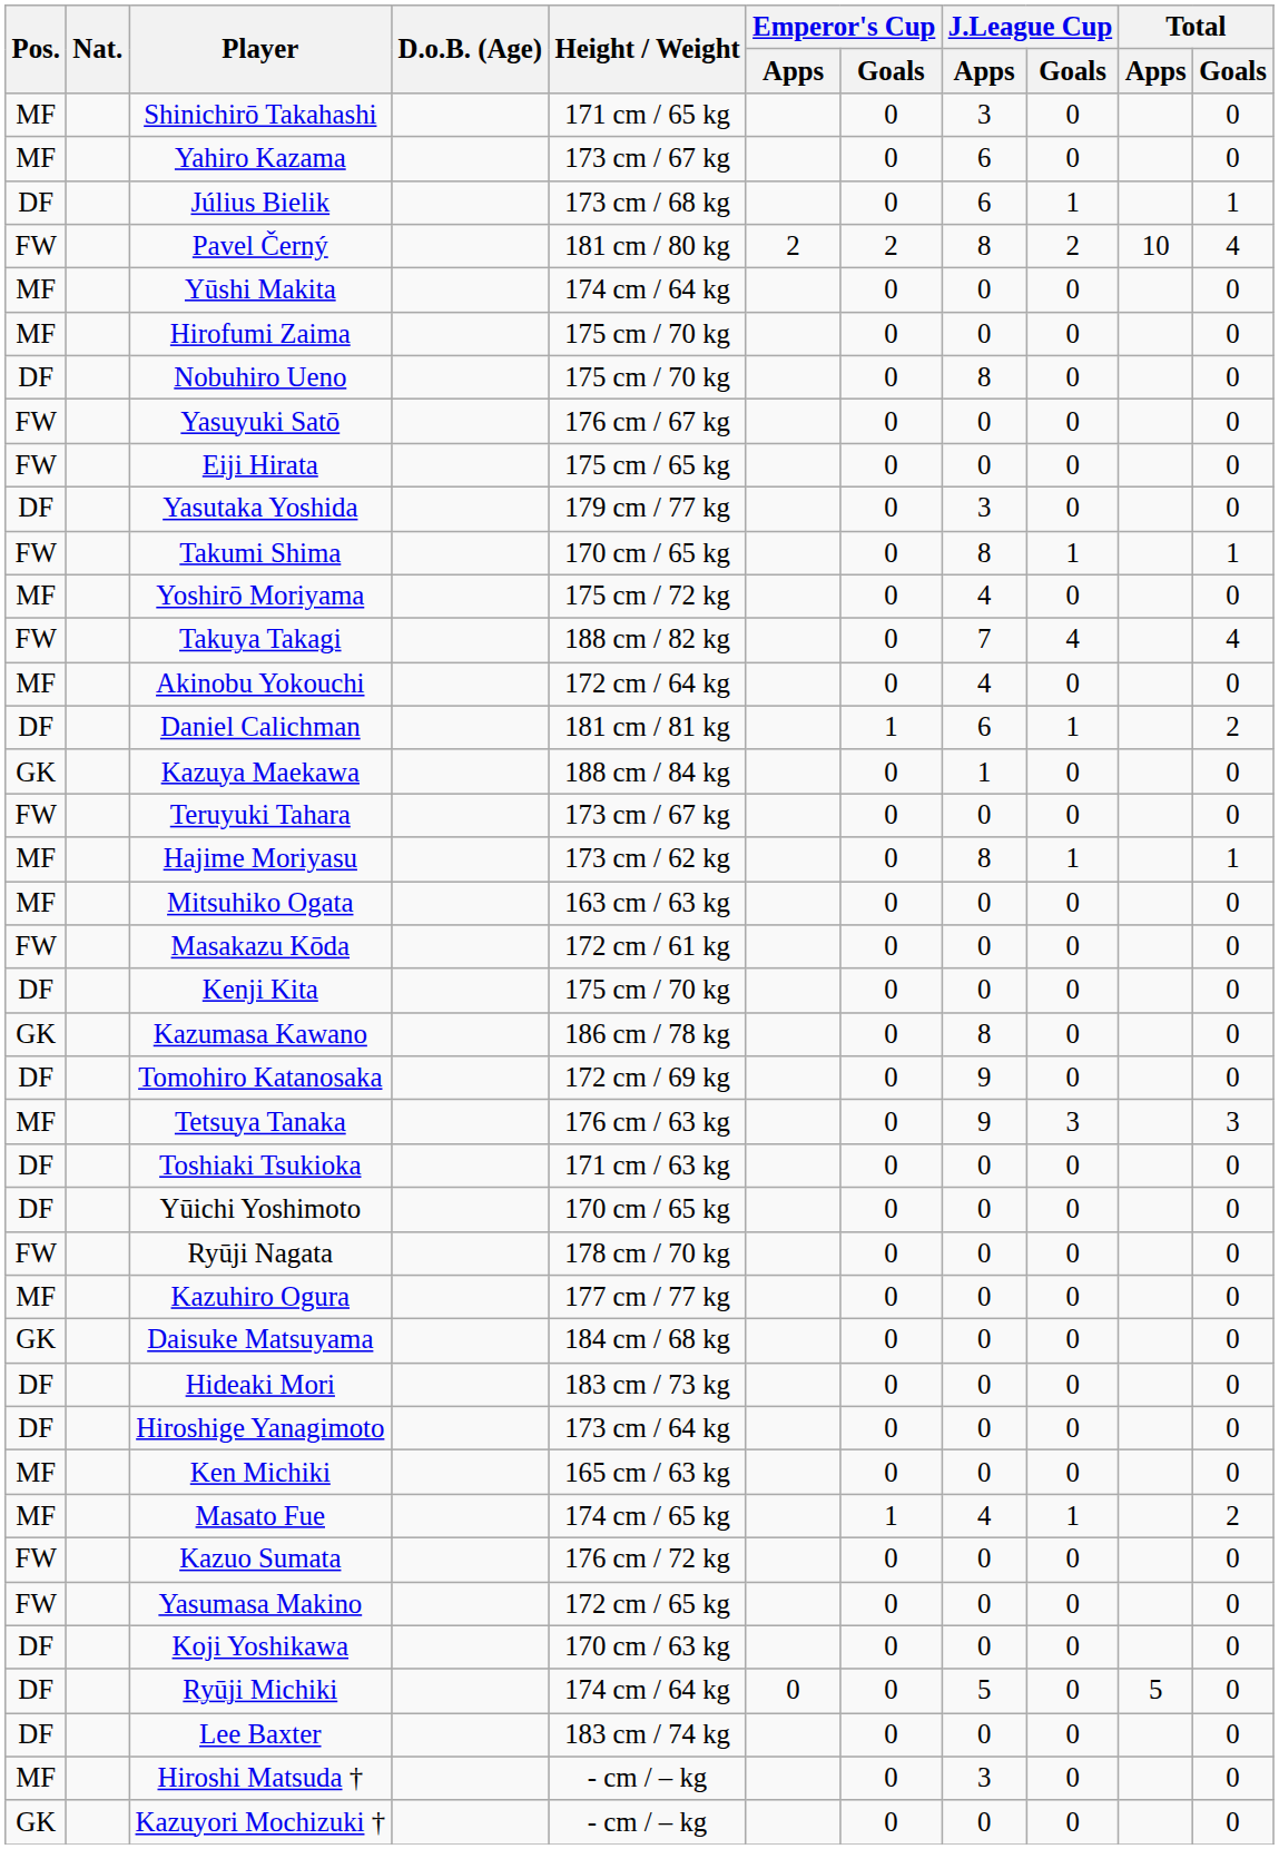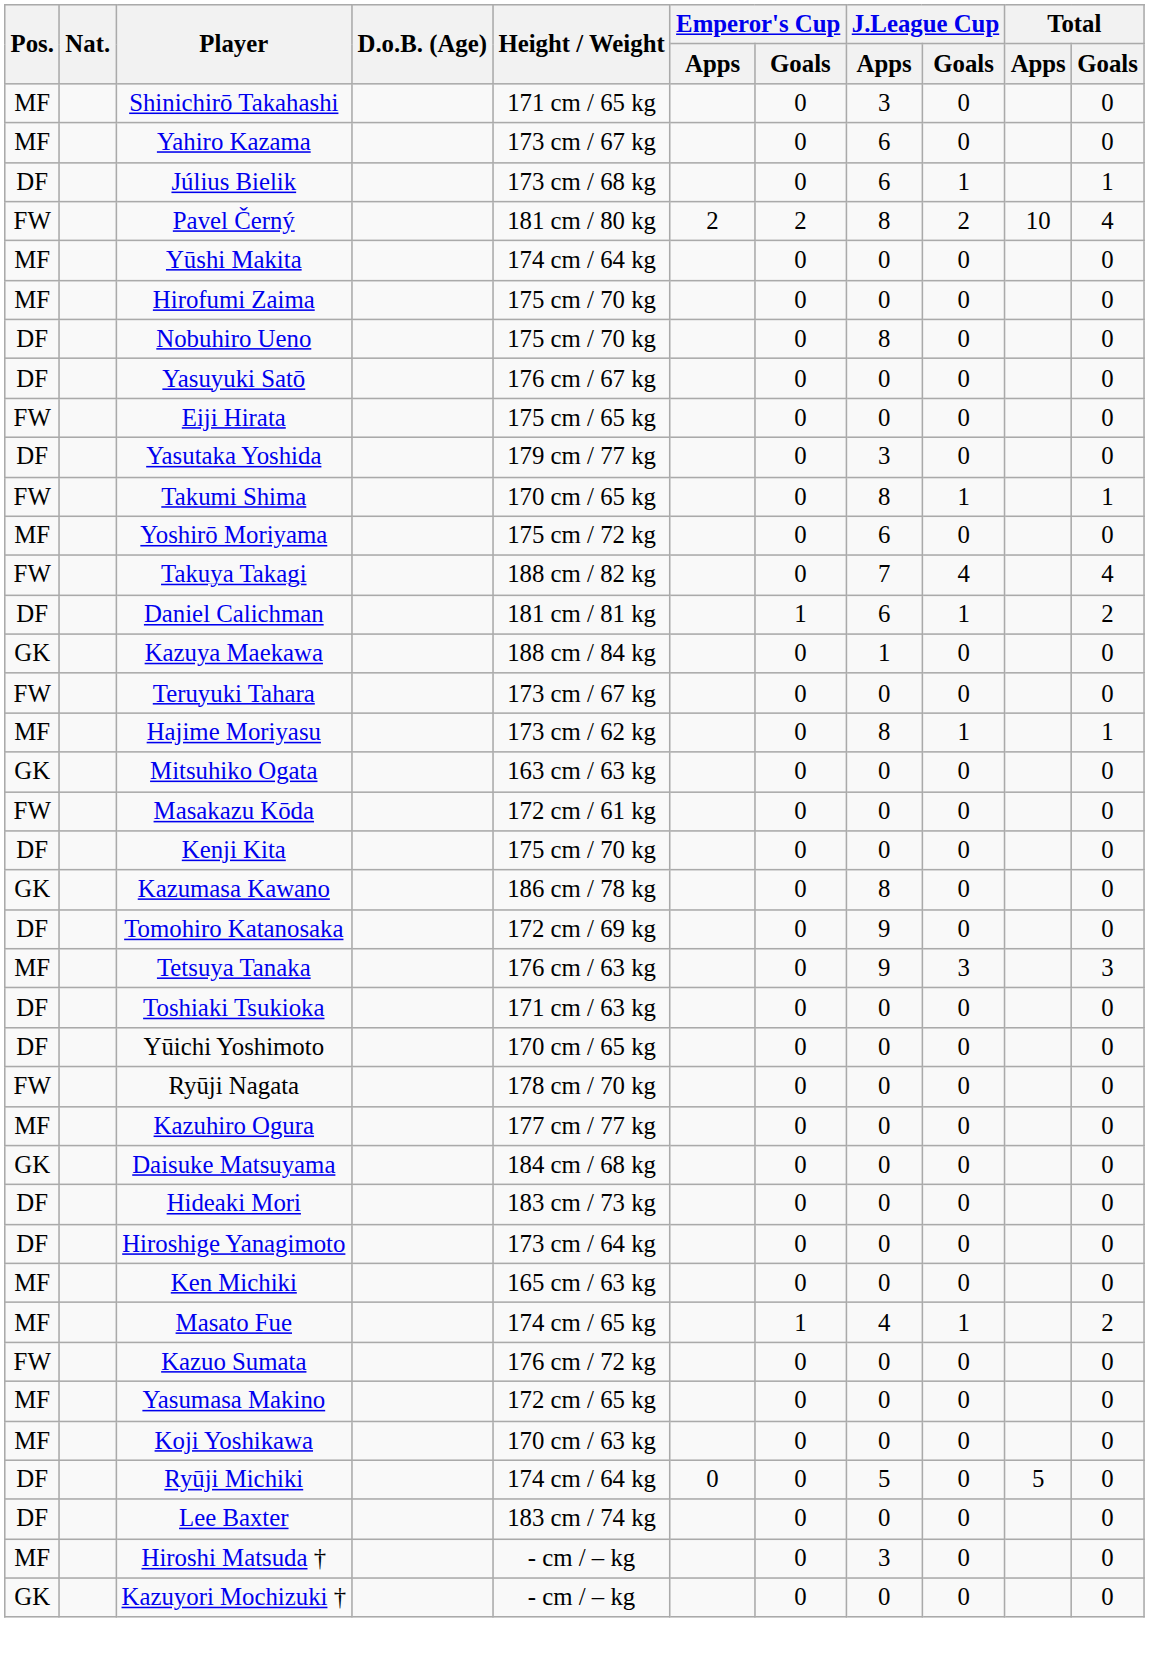Yasuyuki Satō | Pos.: FW -> DF
Yoshirō Moriyama | J.League Cup / Apps: 4 -> 6
- row: MF | Akinobu Yokouchi | 172 cm / 64 kg | 0 | 4 | 0 | 0
Mitsuhiko Ogata | Pos.: MF -> GK
Yasumasa Makino | Pos.: FW -> MF
Koji Yoshikawa | Pos.: DF -> MF
